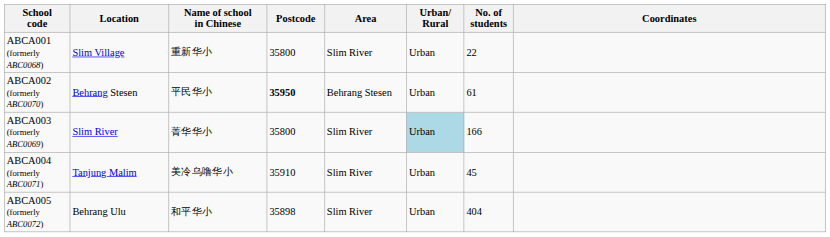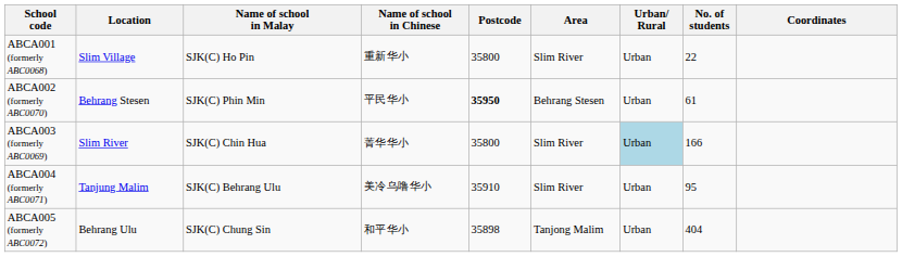+ column: Name of school in Malay | SJK(C) Ho Pin | SJK(C) Phin Min | SJK(C) Chin Hua | SJK(C) Behrang Ulu | SJK(C) Chung Sin
ABCA004 (formerly ABC0071) | No. of students: 45 -> 95
ABCA005 (formerly ABC0072) | Area: Slim River -> Tanjong Malim
